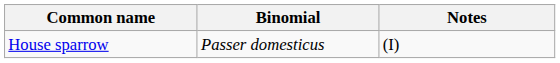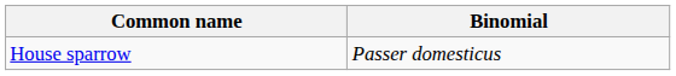- column: Notes | (I)
